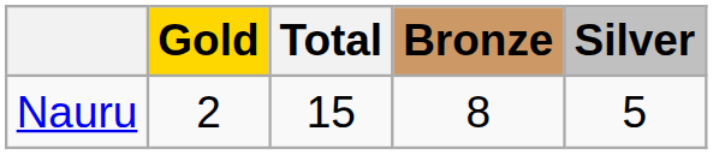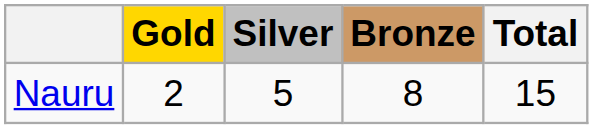columns swapped: Silver <-> Total
